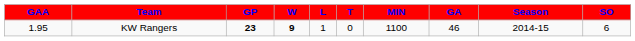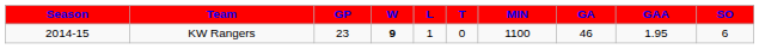columns swapped: Season <-> GAA
KW Rangers | GP: bold -> normal
